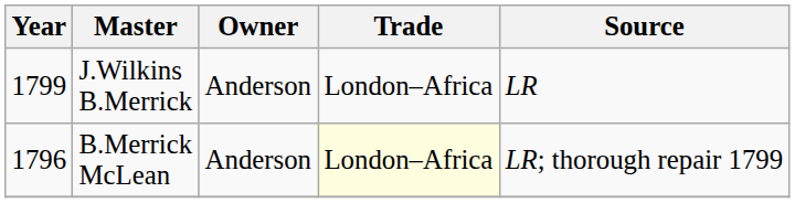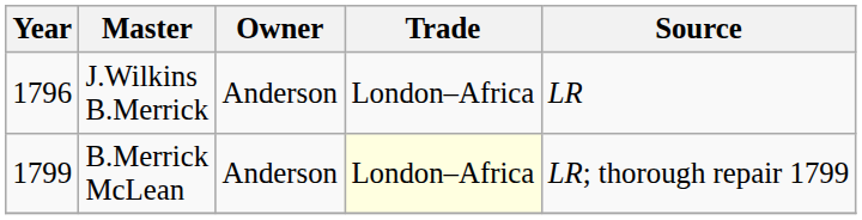J.Wilkins B.Merrick | Year: 1799 -> 1796
B.Merrick McLean | Year: 1796 -> 1799
